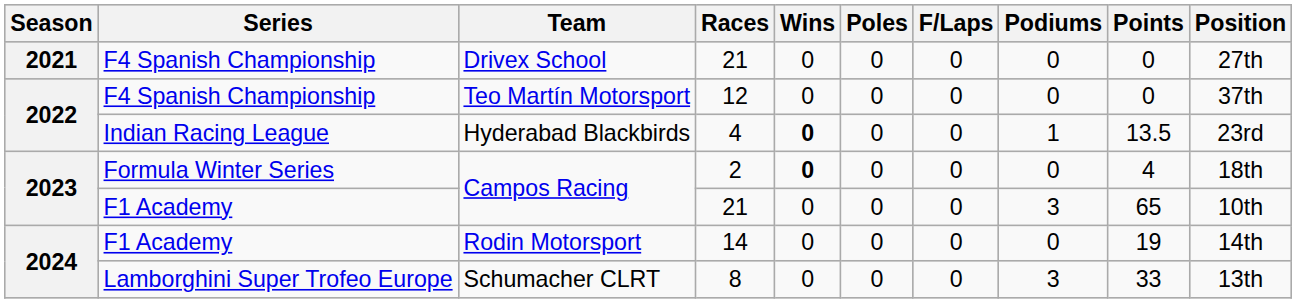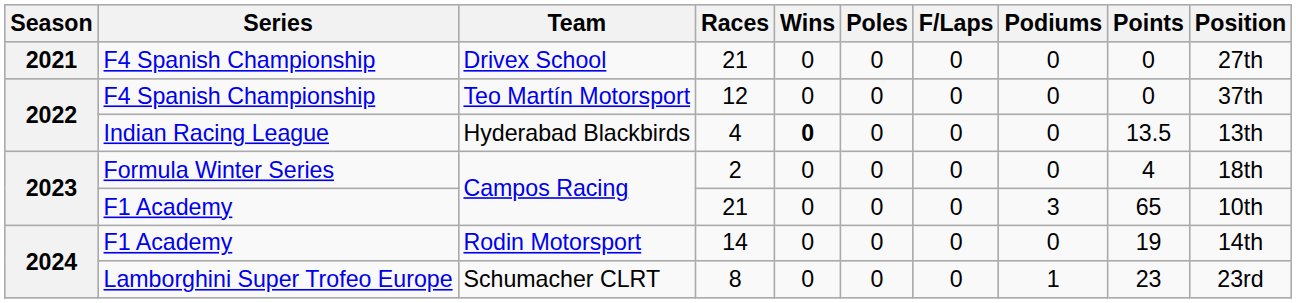Hyderabad Blackbirds | Podiums: 1 -> 0
Hyderabad Blackbirds | Position: 23rd -> 13th
Campos Racing / 2 | Wins: bold -> normal
Schumacher CLRT | Podiums: 3 -> 1
Schumacher CLRT | Points: 33 -> 23
Schumacher CLRT | Position: 13th -> 23rd
